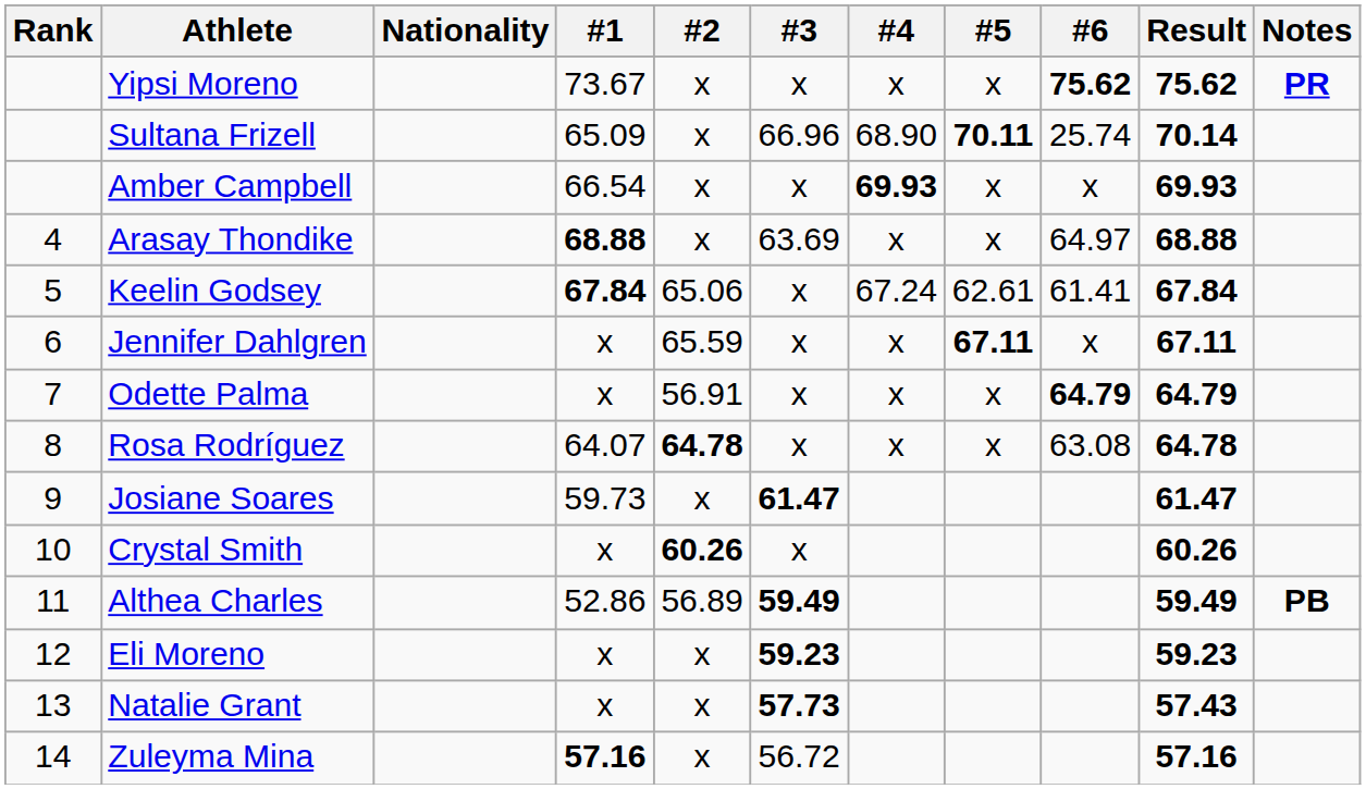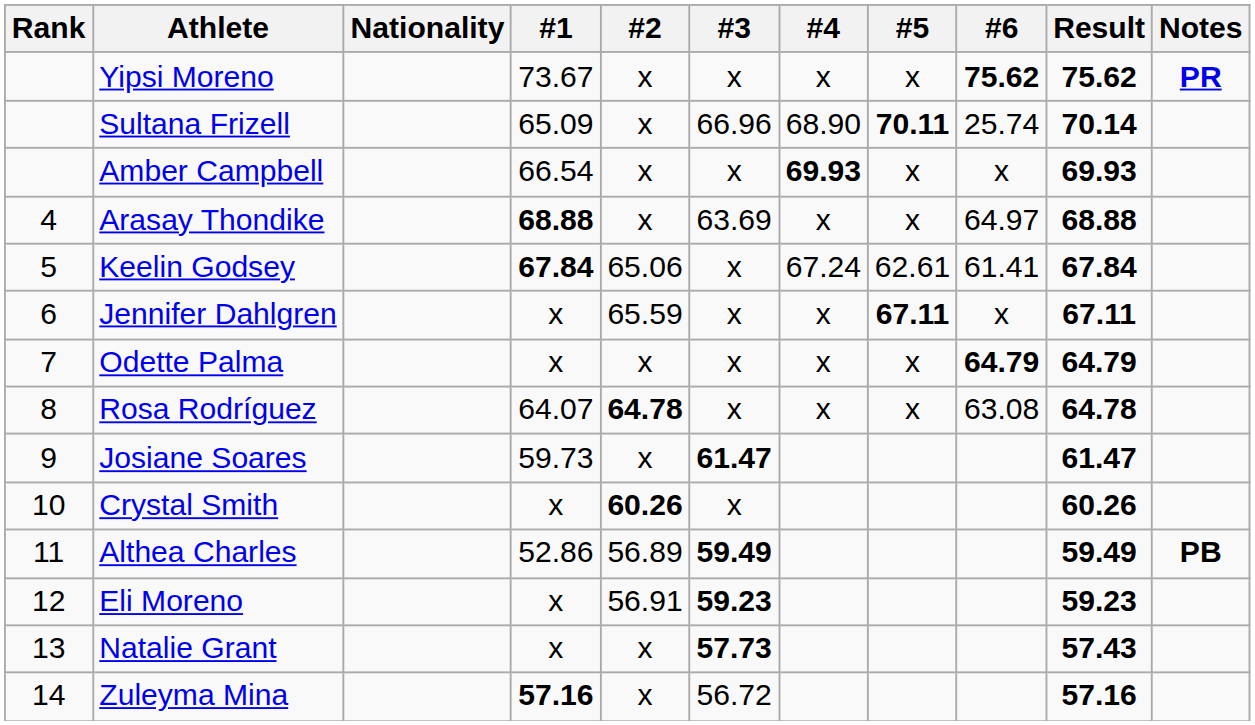Odette Palma | #2: 56.91 -> x
Eli Moreno | #2: x -> 56.91
